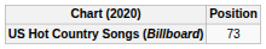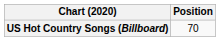US Hot Country Songs (Billboard) | Position: 73 -> 70
